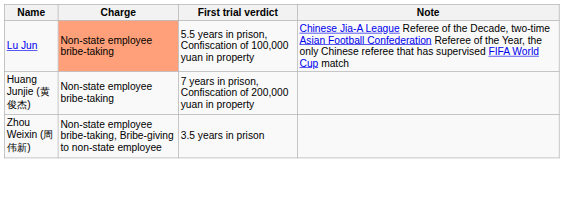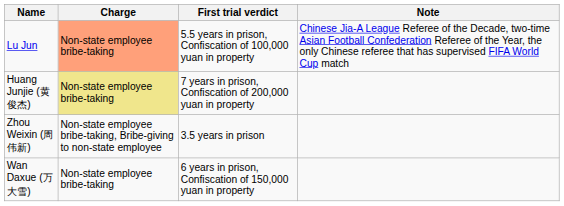Huang Junjie (黄俊杰) | Charge: no background -> khaki background
+ row: Wan Daxue (万大雪) | Non-state employee bribe-taking | 6 years in prison, Confiscation of 150,000 yuan in property
